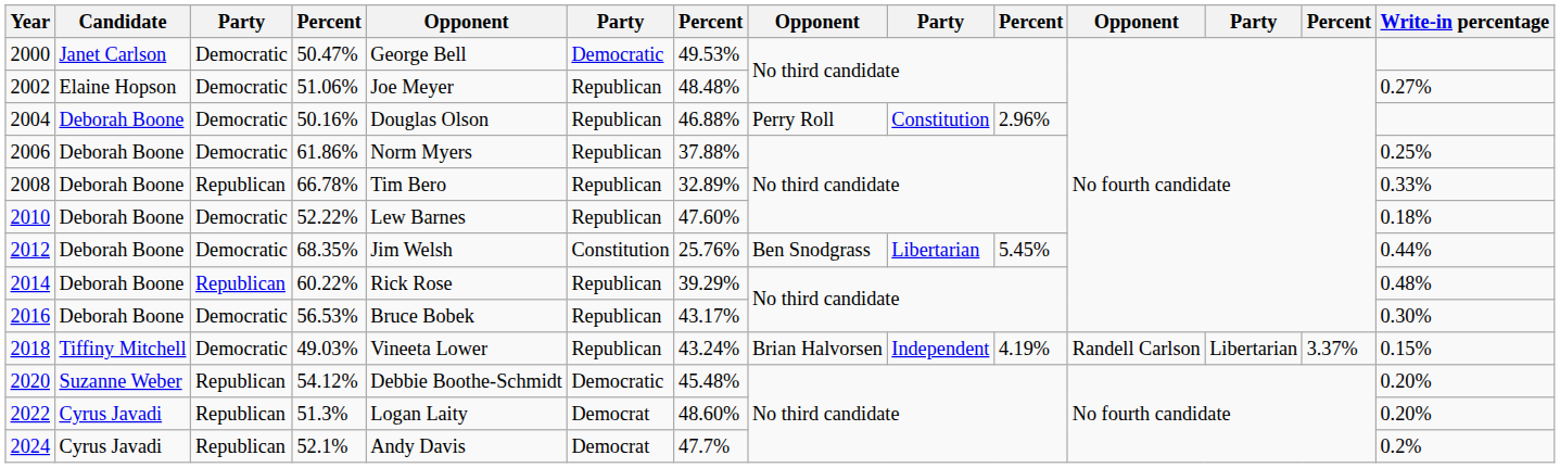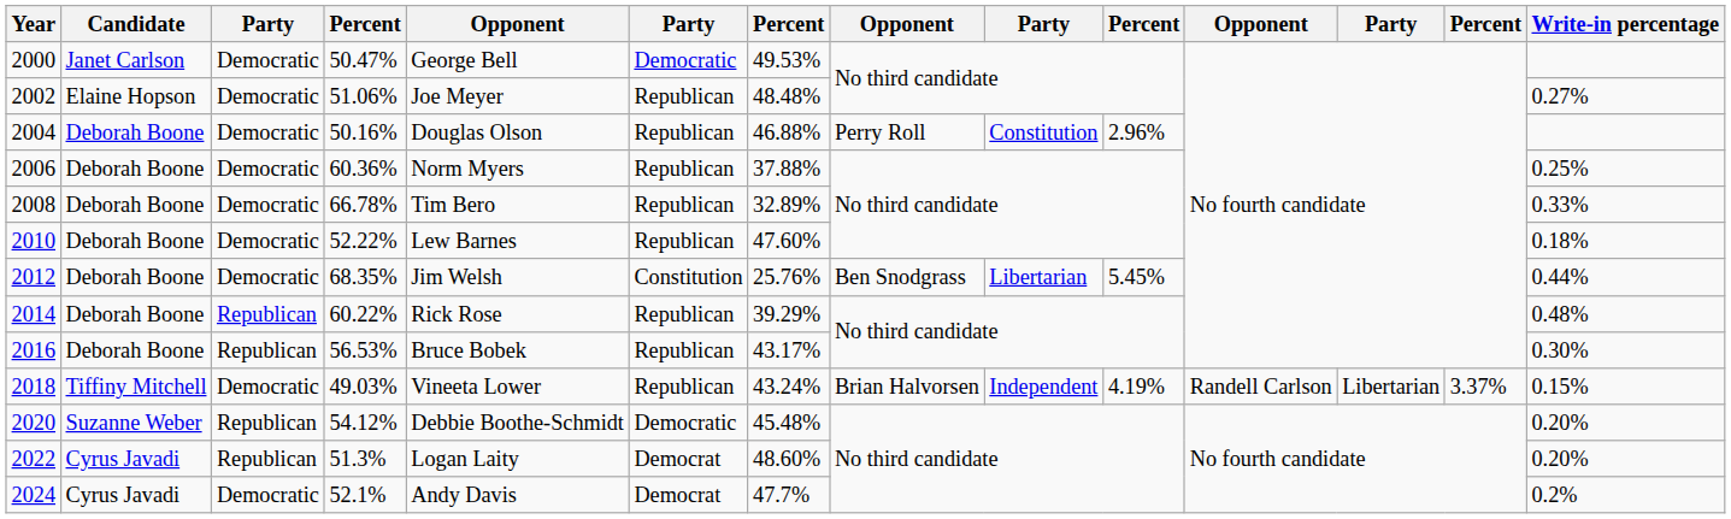2006 | column 4: 61.86% -> 60.36%
2008 | column 3: Republican -> Democratic
2016 | column 3: Democratic -> Republican
2024 | column 3: Republican -> Democratic
